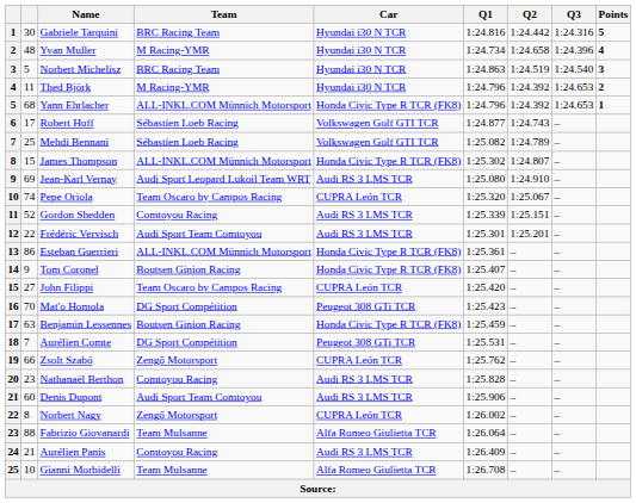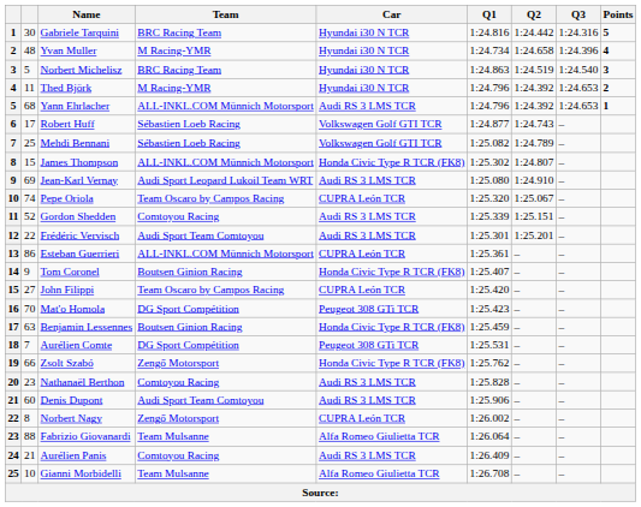Yann Ehrlacher | Car: Honda Civic Type R TCR (FK8) -> Audi RS 3 LMS TCR
Esteban Guerrieri | Car: Honda Civic Type R TCR (FK8) -> CUPRA León TCR
Zsolt Szabó | Car: CUPRA León TCR -> Honda Civic Type R TCR (FK8)
